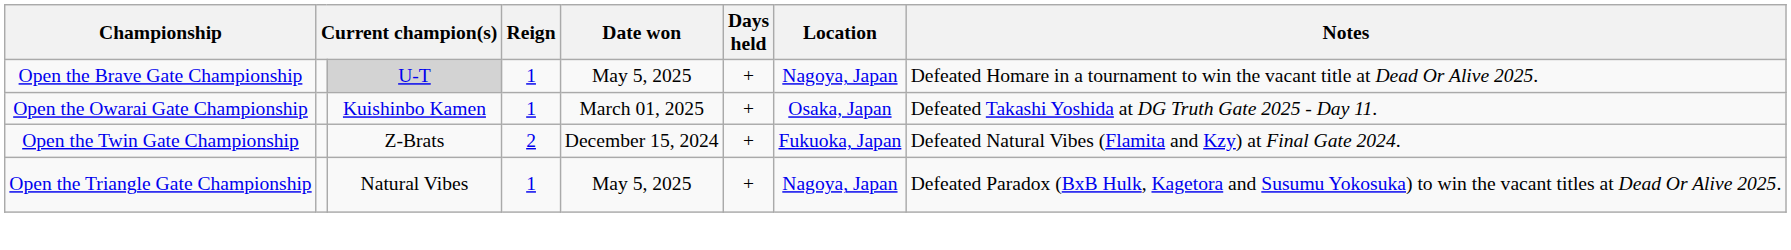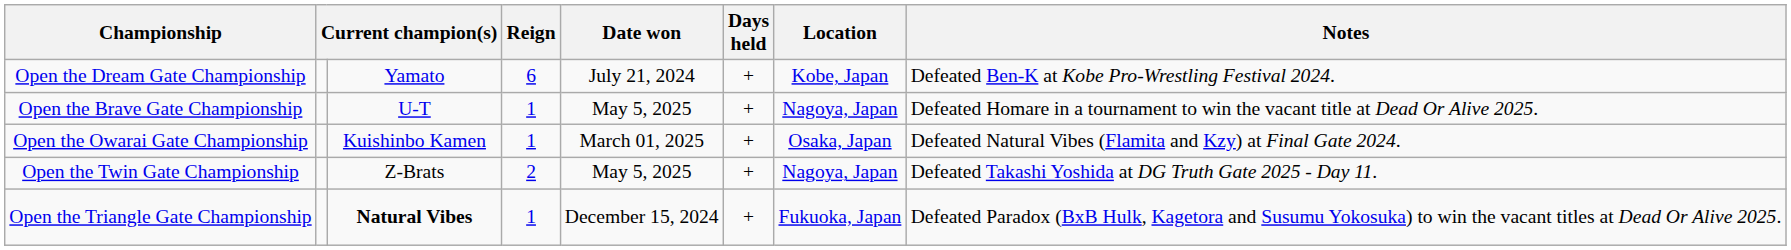+ row: Open the Dream Gate Championship | Yamato | 6 | July 21, 2024 | + | Kobe, Japan | Defeated Ben-K at Kobe Pro-Wrestling Festival 2024.
Open the Brave Gate Championship | column 3: lightgrey background -> no background
Open the Owarai Gate Championship | Notes: Defeated Takashi Yoshida at DG Truth Gate 2025 - Day 11. -> Defeated Natural Vibes (Flamita and Kzy) at Final Gate 2024.
Open the Twin Gate Championship | Date won: December 15, 2024 -> May 5, 2025
Open the Twin Gate Championship | Location: Fukuoka, Japan -> Nagoya, Japan
Open the Twin Gate Championship | Notes: Defeated Natural Vibes (Flamita and Kzy) at Final Gate 2024. -> Defeated Takashi Yoshida at DG Truth Gate 2025 - Day 11.
Open the Triangle Gate Championship | column 3: normal -> bold
Open the Triangle Gate Championship | Date won: May 5, 2025 -> December 15, 2024
Open the Triangle Gate Championship | Location: Nagoya, Japan -> Fukuoka, Japan
